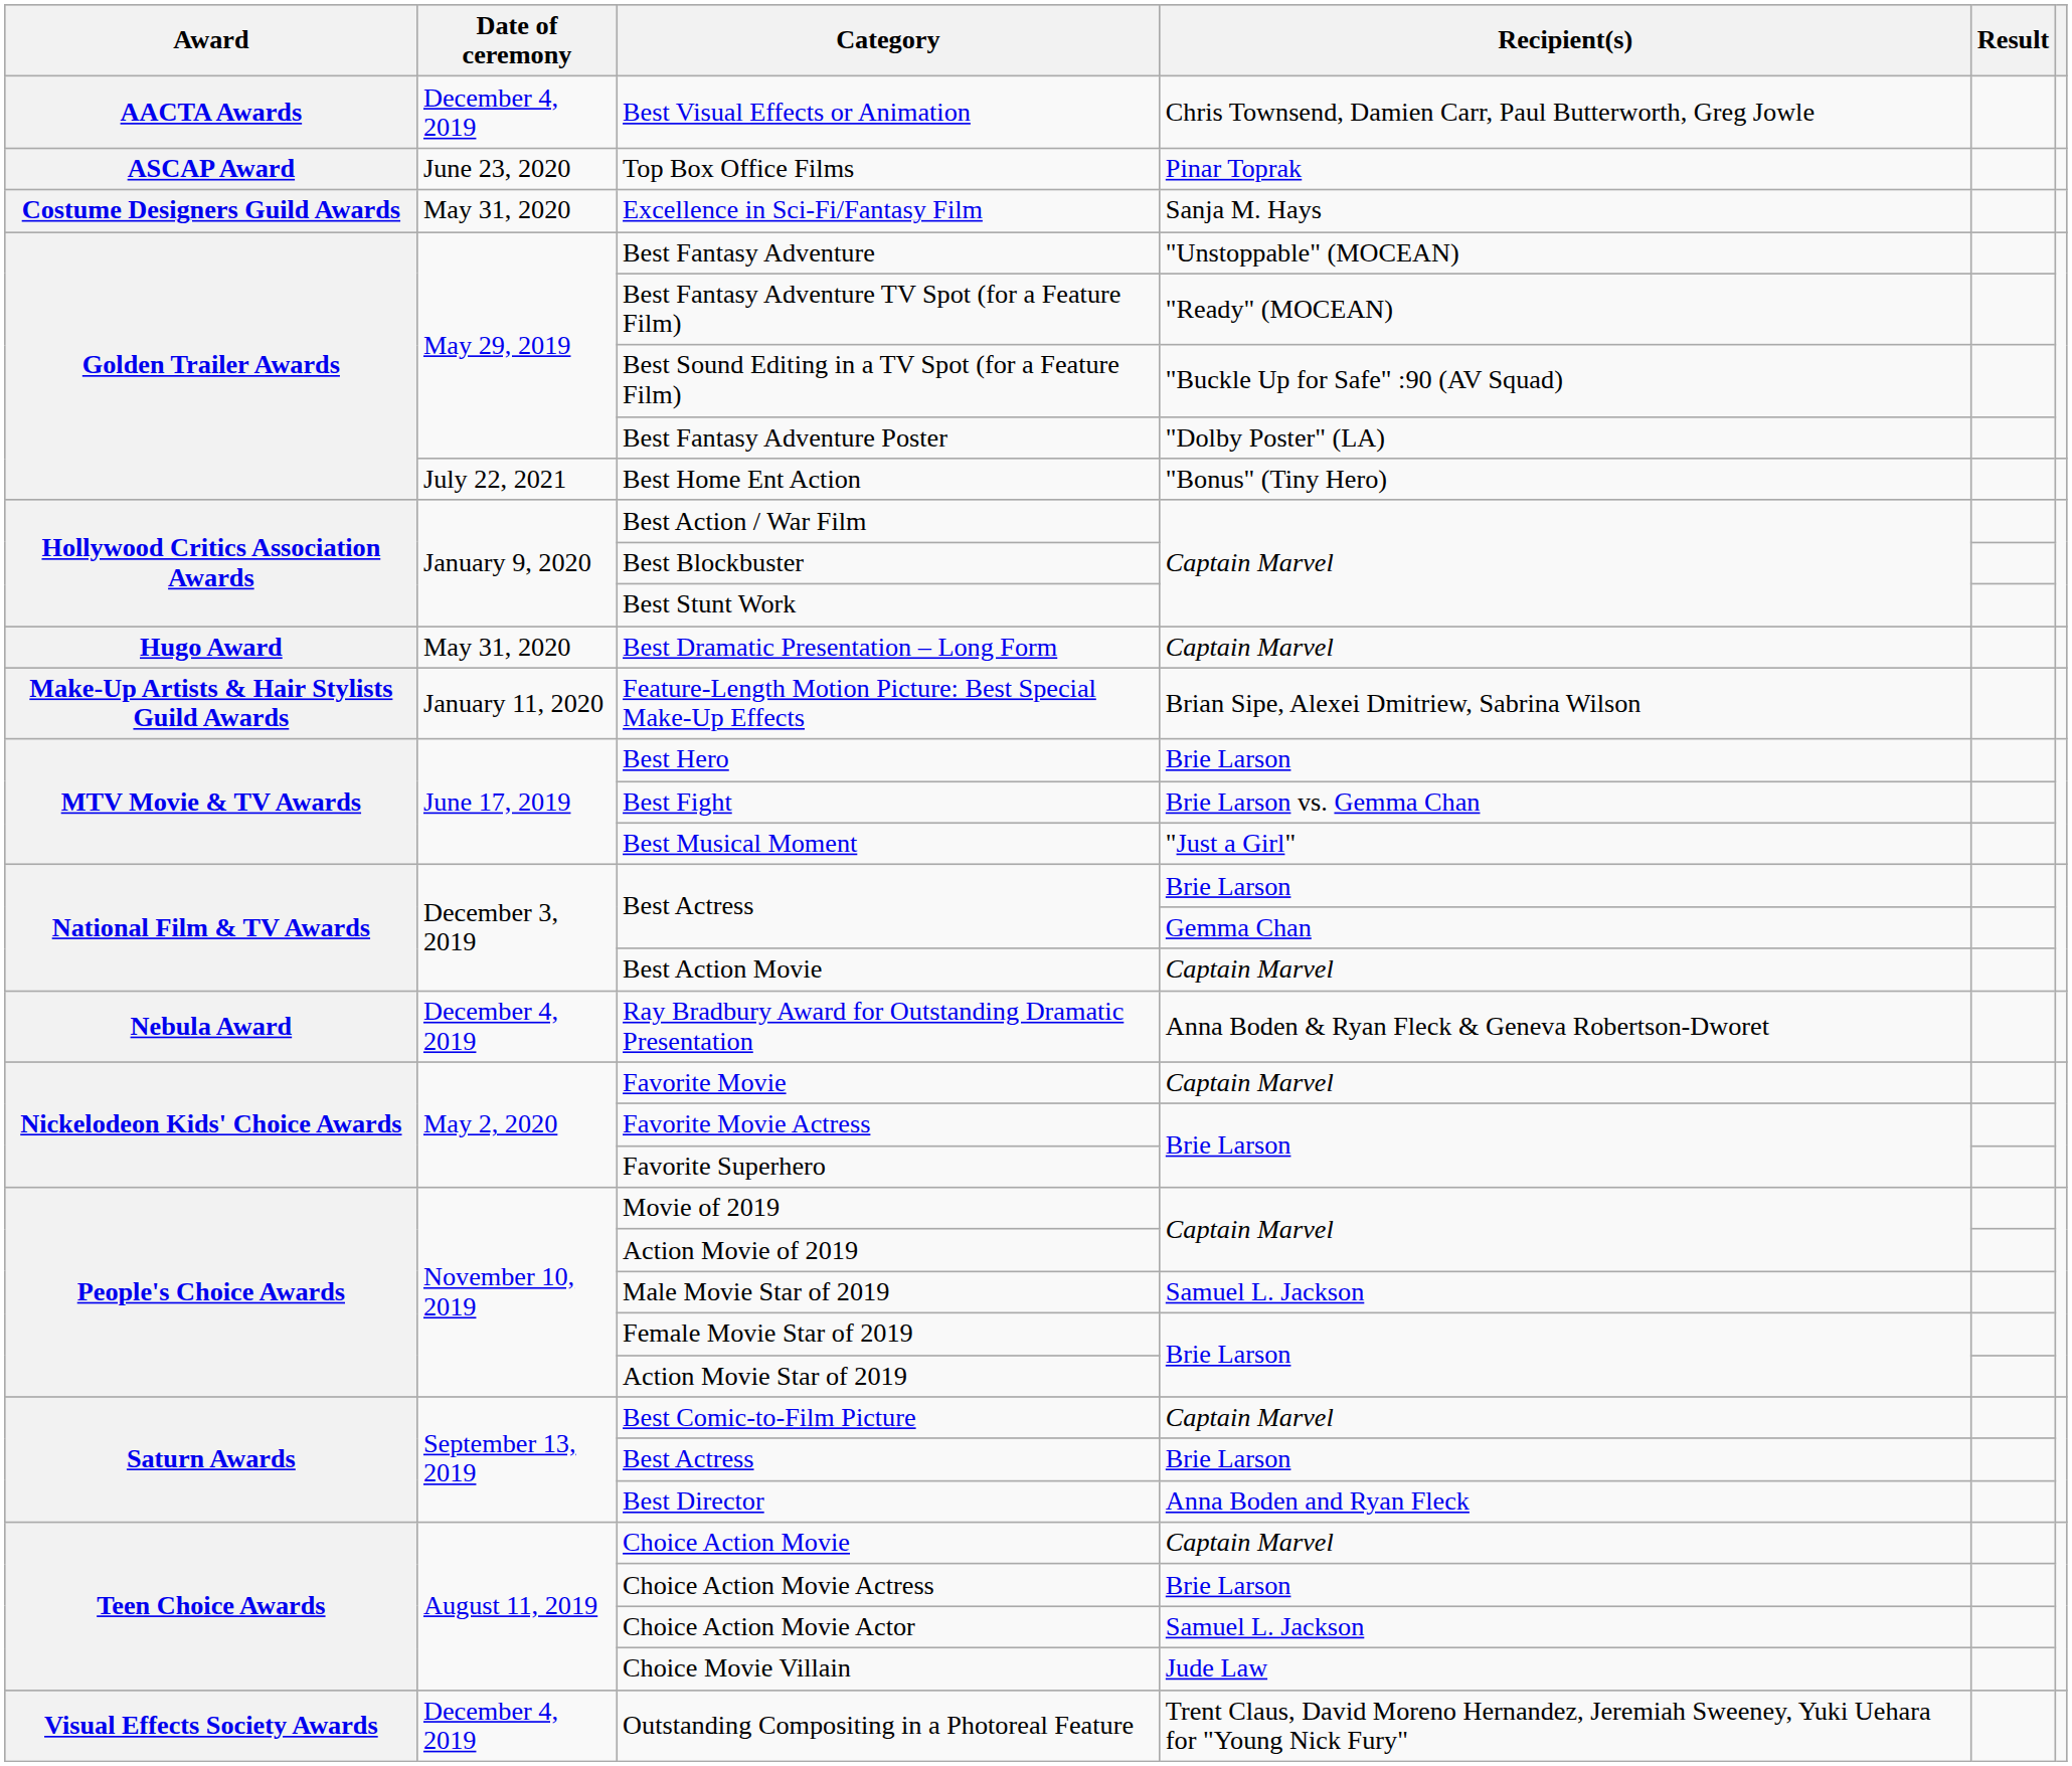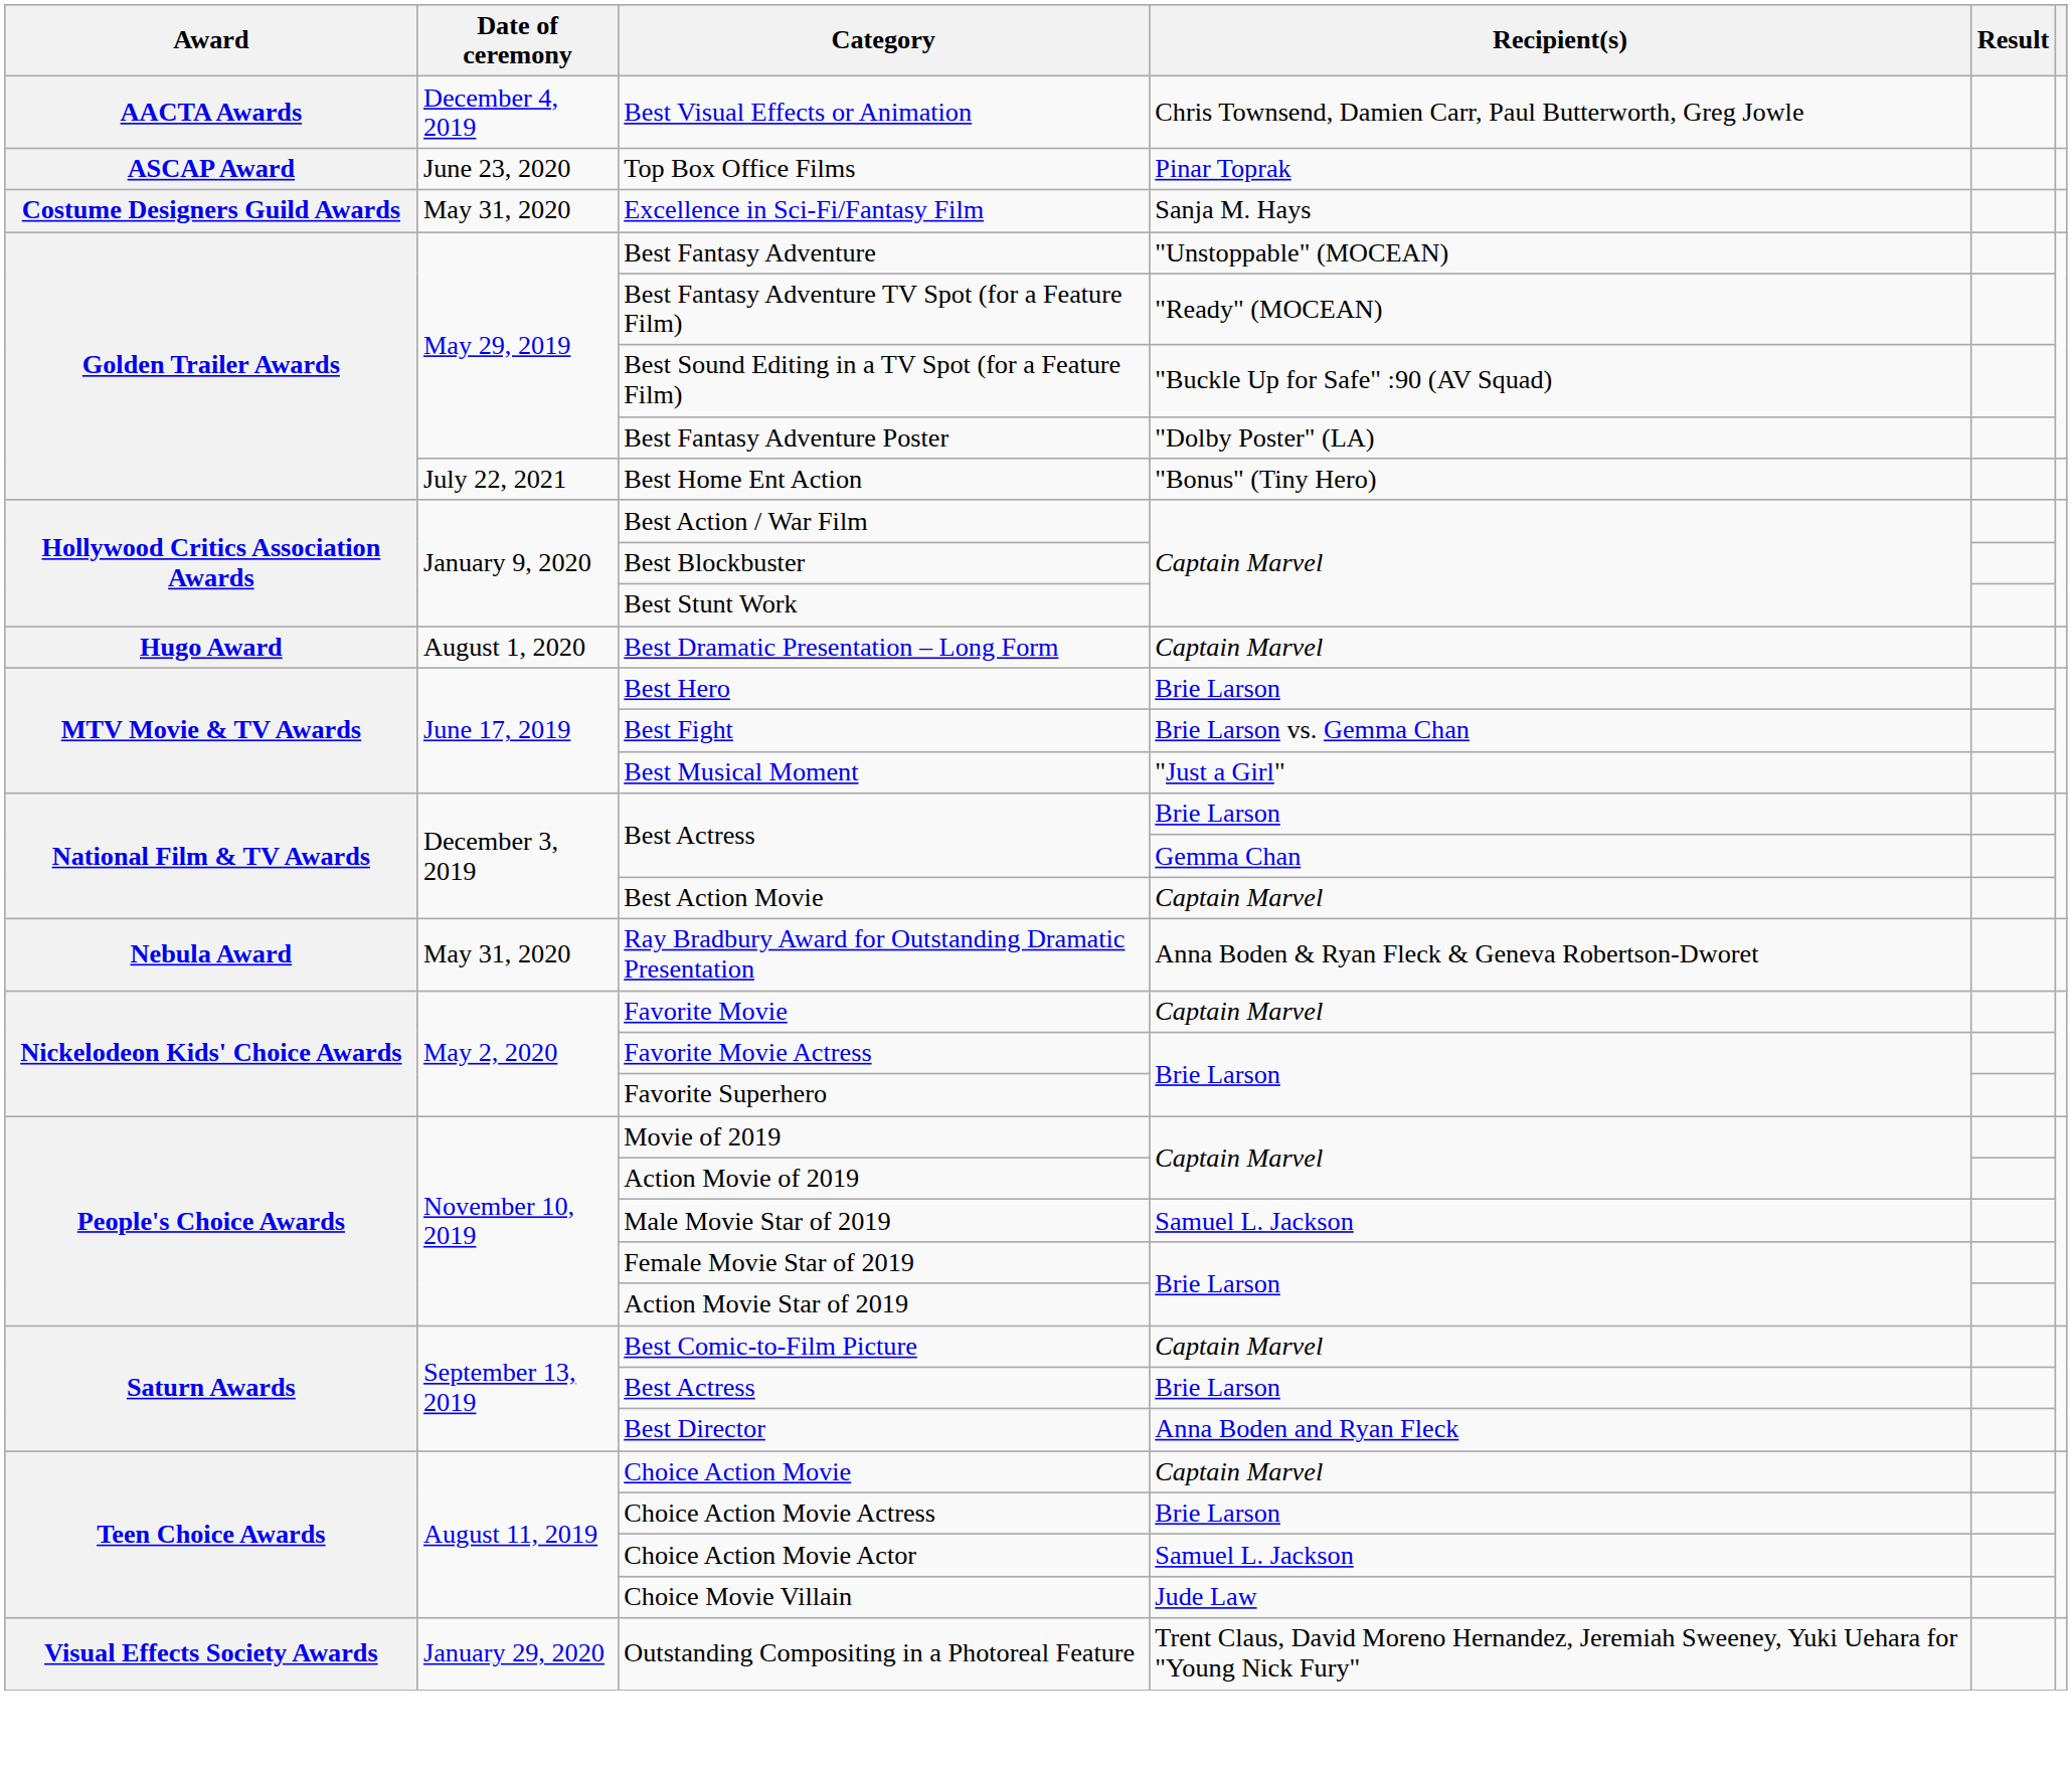Best Dramatic Presentation – Long Form | Date of ceremony: May 31, 2020 -> August 1, 2020
- row: Make-Up Artists & Hair Stylists Guild Awards | January 11, 2020 | Feature-Length Motion Picture: Best Special Make-Up Effects | Brian Sipe, Alexei Dmitriew, Sabrina Wilson
Ray Bradbury Award for Outstanding Dramatic Presentation | Date of ceremony: December 4, 2019 -> May 31, 2020
Outstanding Compositing in a Photoreal Feature | Date of ceremony: December 4, 2019 -> January 29, 2020
